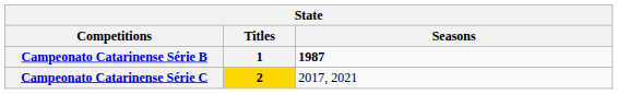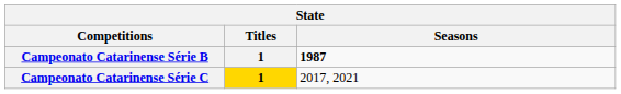Campeonato Catarinense Série C | Titles: 2 -> 1
